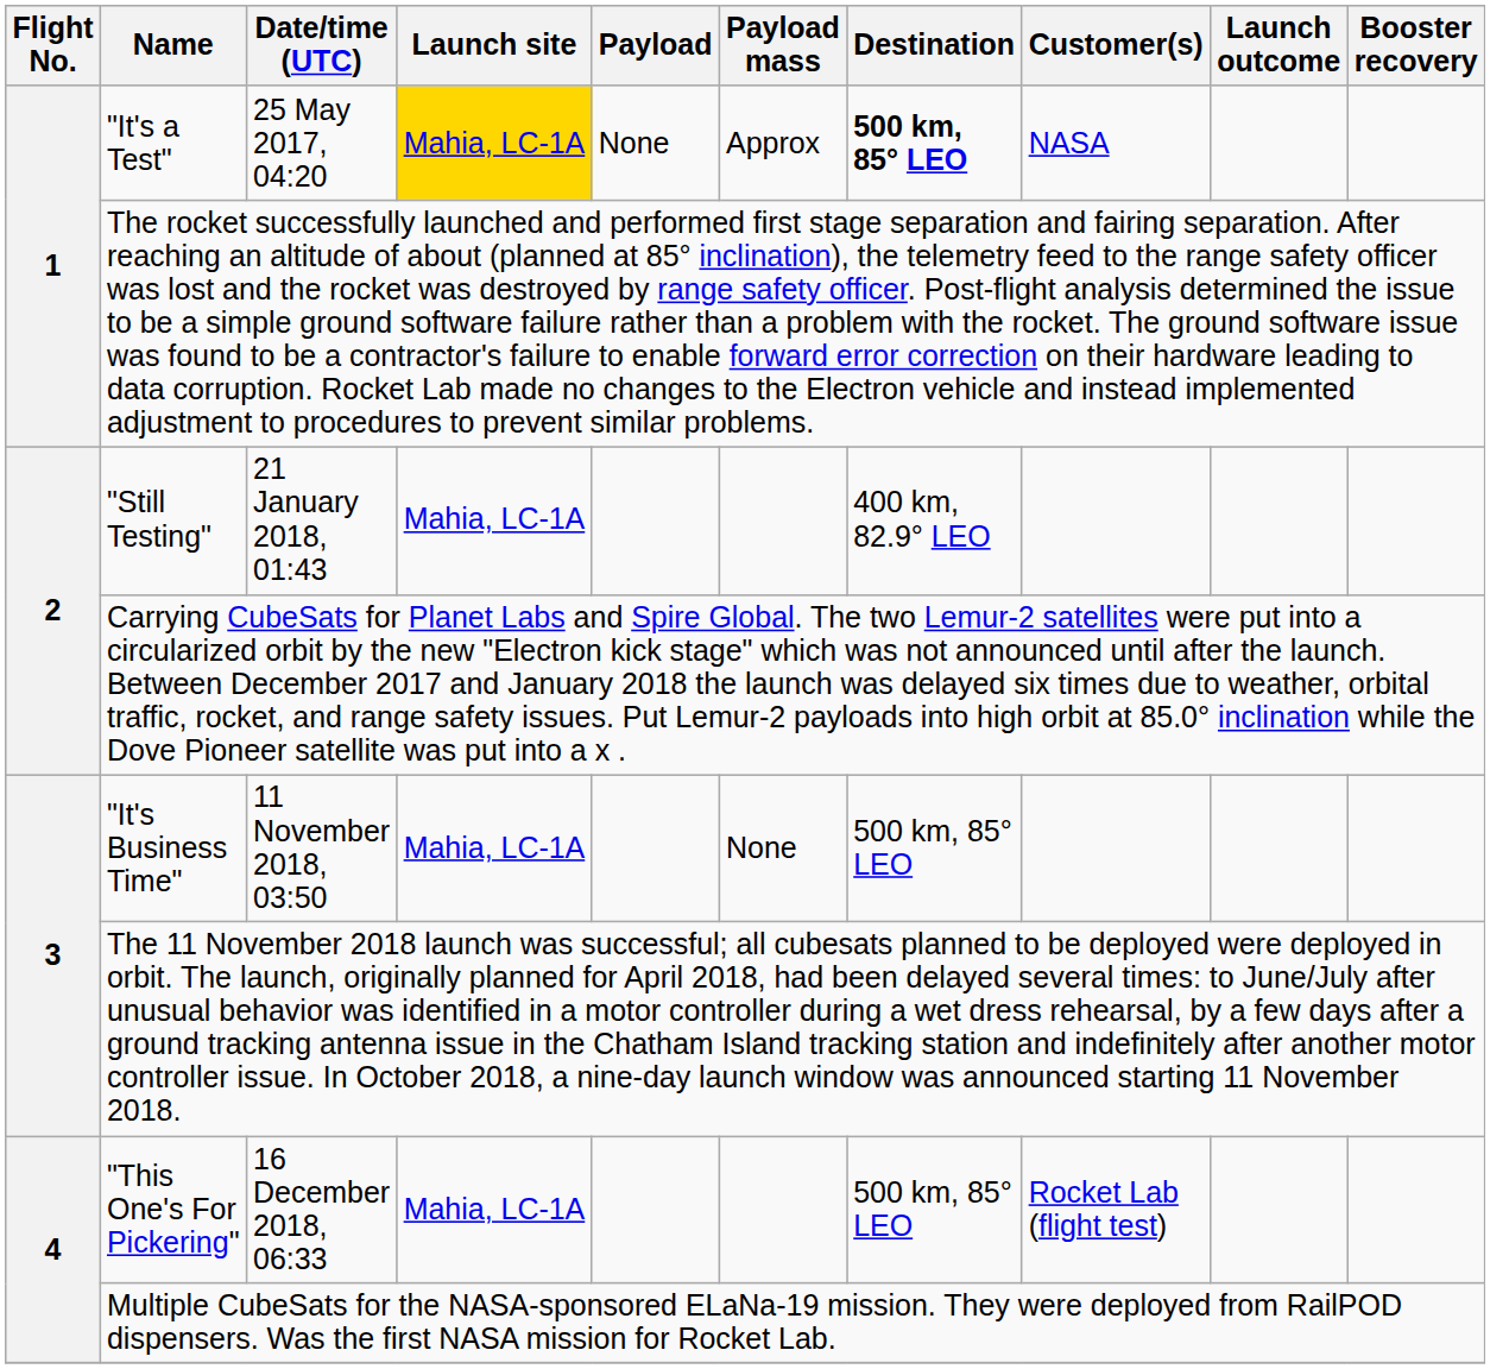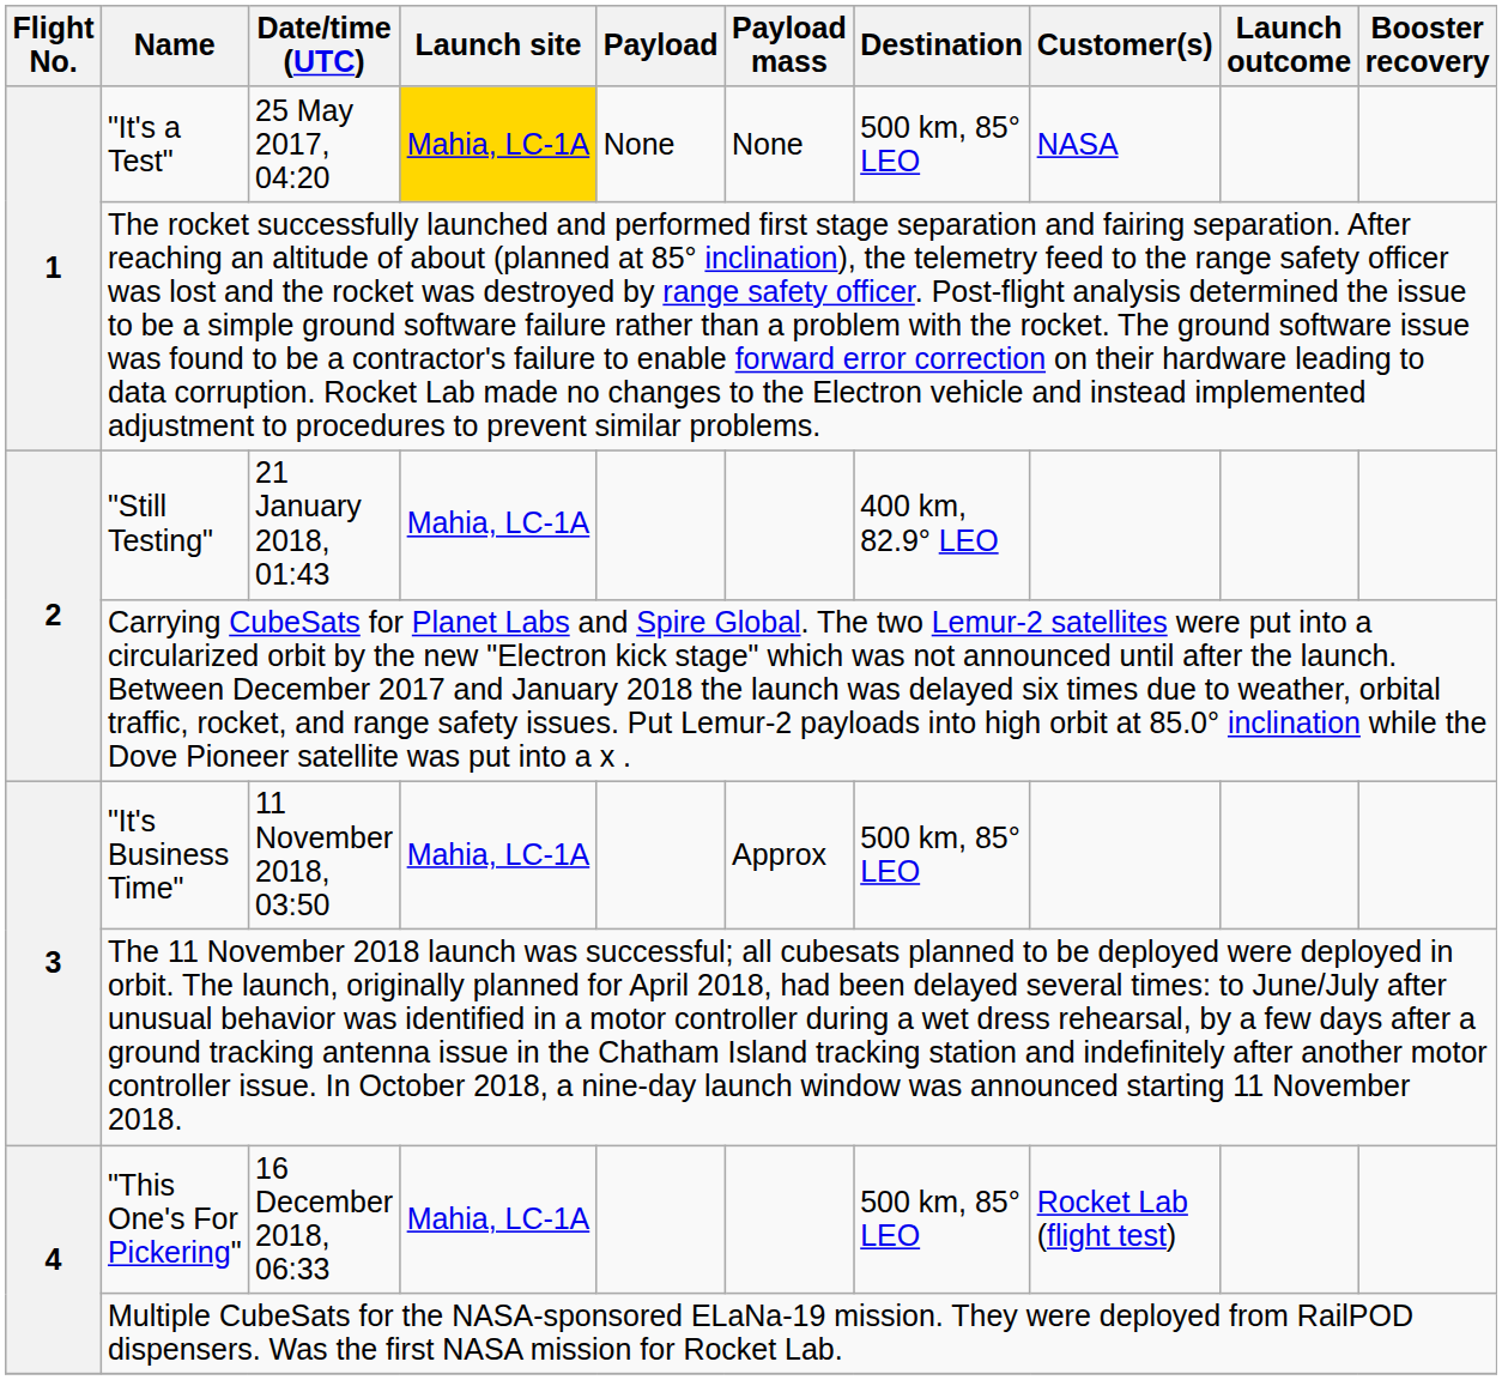"It's a Test" | Payload mass: Approx -> None
"It's a Test" | Destination: bold -> normal
"It's Business Time" | Payload mass: None -> Approx
